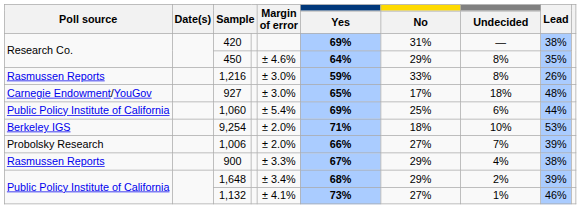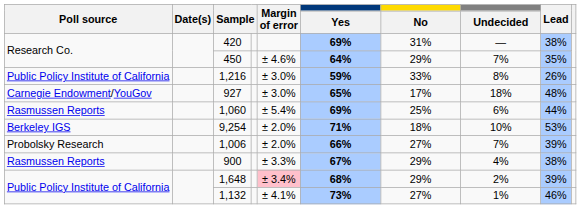450 | Undecided: 8% -> 7%
1,216 | Poll source: Rasmussen Reports -> Public Policy Institute of California
1,060 | Poll source: Public Policy Institute of California -> Rasmussen Reports
1,648 | Margin of error: no background -> pink background
